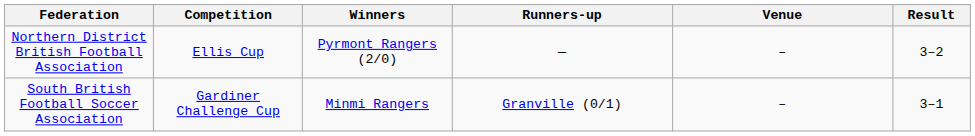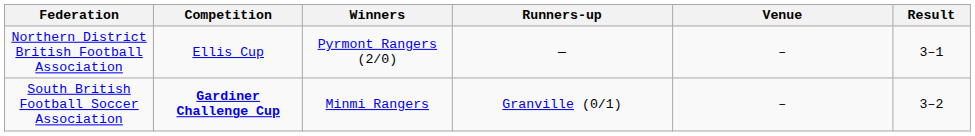Northern District British Football Association | Result: 3–2 -> 3–1
South British Football Soccer Association | Competition: normal -> bold
South British Football Soccer Association | Result: 3–1 -> 3–2
